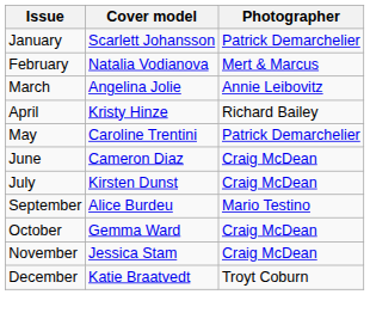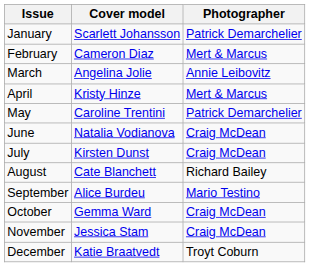February | Cover model: Natalia Vodianova -> Cameron Diaz
April | Photographer: Richard Bailey -> Mert & Marcus
June | Cover model: Cameron Diaz -> Natalia Vodianova
+ row: August | Cate Blanchett | Richard Bailey
